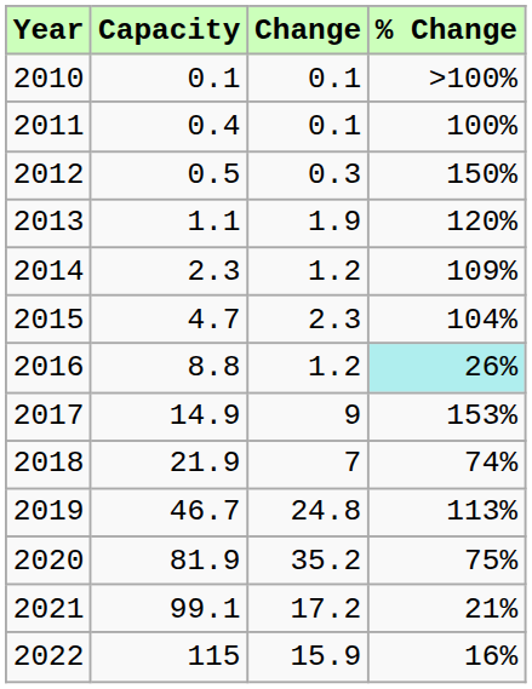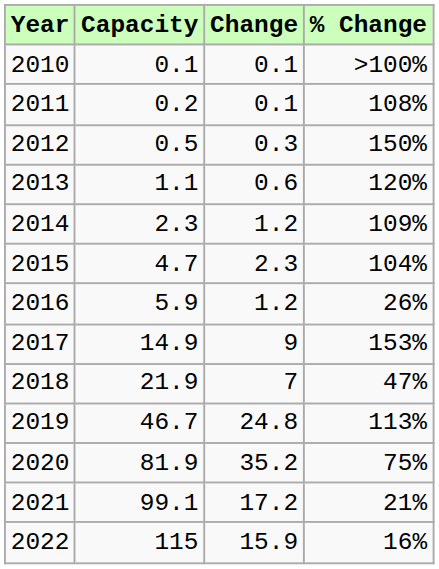2011 | Capacity: 0.4 -> 0.2
2011 | % Change: 100% -> 108%
2013 | Change: 1.9 -> 0.6
2016 | Capacity: 8.8 -> 5.9
2016 | % Change: paleturquoise background -> no background
2018 | % Change: 74% -> 47%
